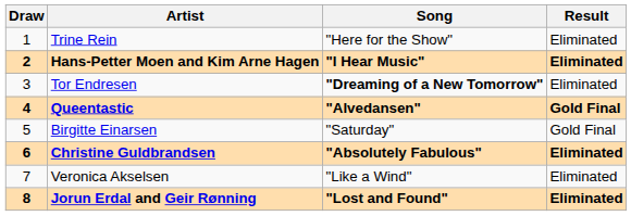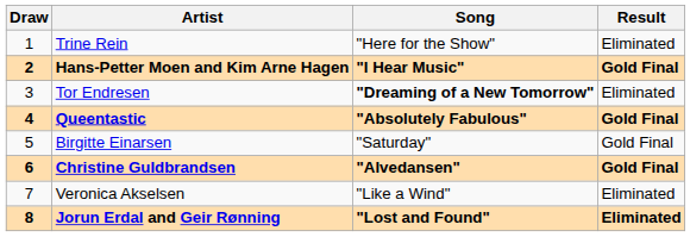Hans-Petter Moen and Kim Arne Hagen | Result: Eliminated -> Gold Final
Queentastic | Song: "Alvedansen" -> "Absolutely Fabulous"
Christine Guldbrandsen | Song: "Absolutely Fabulous" -> "Alvedansen"
Christine Guldbrandsen | Result: Eliminated -> Gold Final
